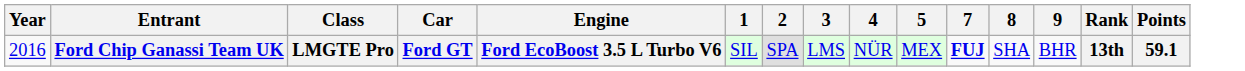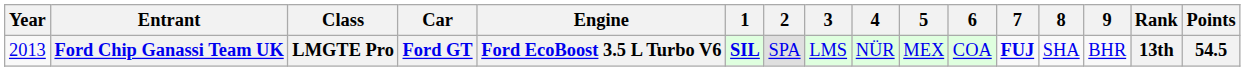+ column: 6 | COA
Ford Chip Ganassi Team UK | Year: 2016 -> 2013
Ford Chip Ganassi Team UK | 1: normal -> bold
Ford Chip Ganassi Team UK | Points: 59.1 -> 54.5
